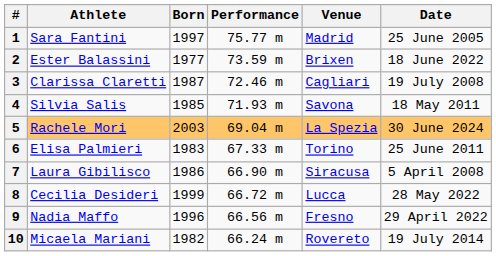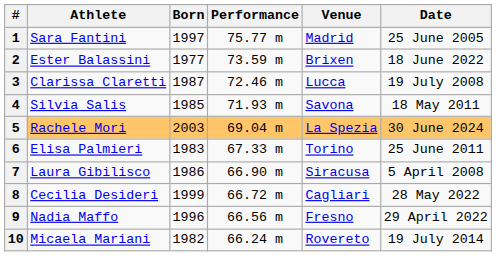3 | Venue: Cagliari -> Lucca
8 | Venue: Lucca -> Cagliari
